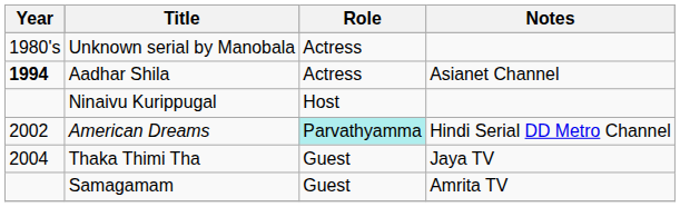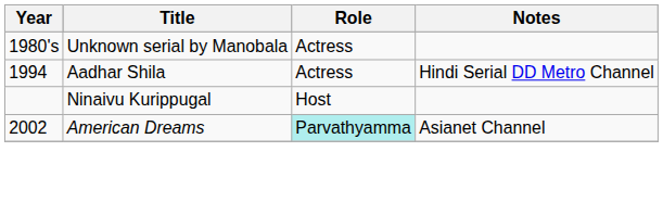Aadhar Shila | Year: bold -> normal
Aadhar Shila | Notes: Asianet Channel -> Hindi Serial DD Metro Channel
American Dreams | Notes: Hindi Serial DD Metro Channel -> Asianet Channel
- row: 2004 | Thaka Thimi Tha | Guest | Jaya TV
- row: Samagamam | Guest | Amrita TV
